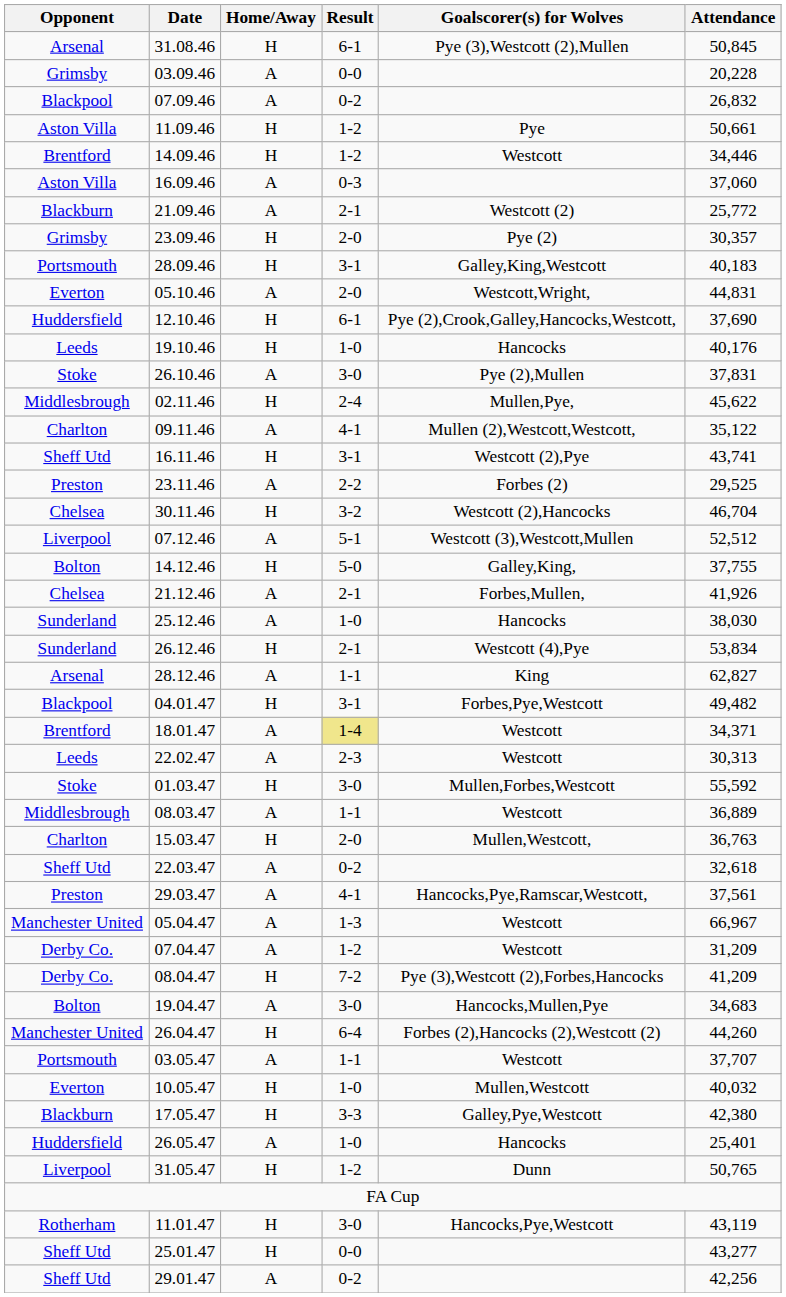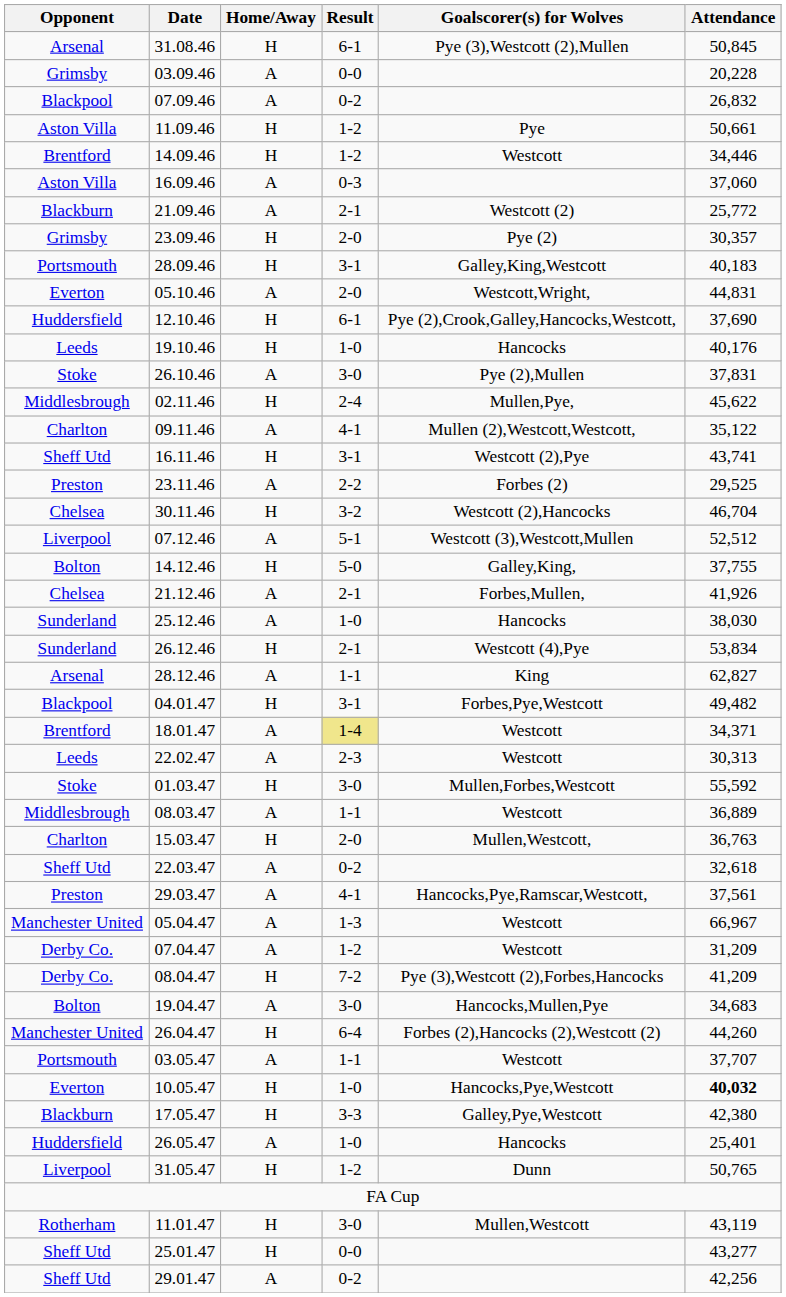10.05.47 | Goalscorer(s) for Wolves: Mullen,Westcott -> Hancocks,Pye,Westcott
10.05.47 | Attendance: normal -> bold
11.01.47 | Goalscorer(s) for Wolves: Hancocks,Pye,Westcott -> Mullen,Westcott
